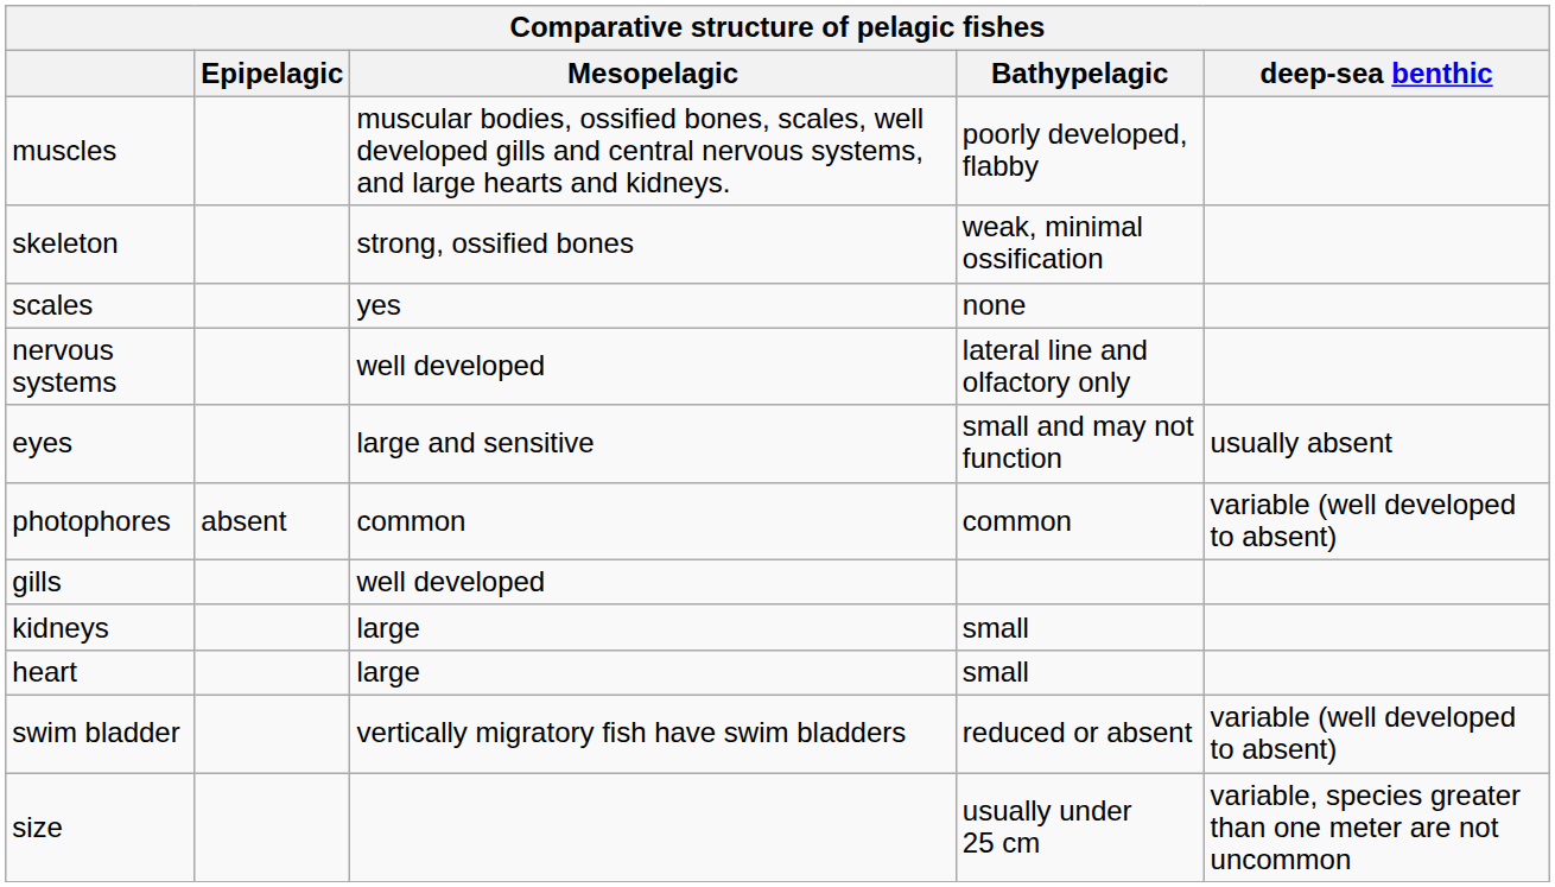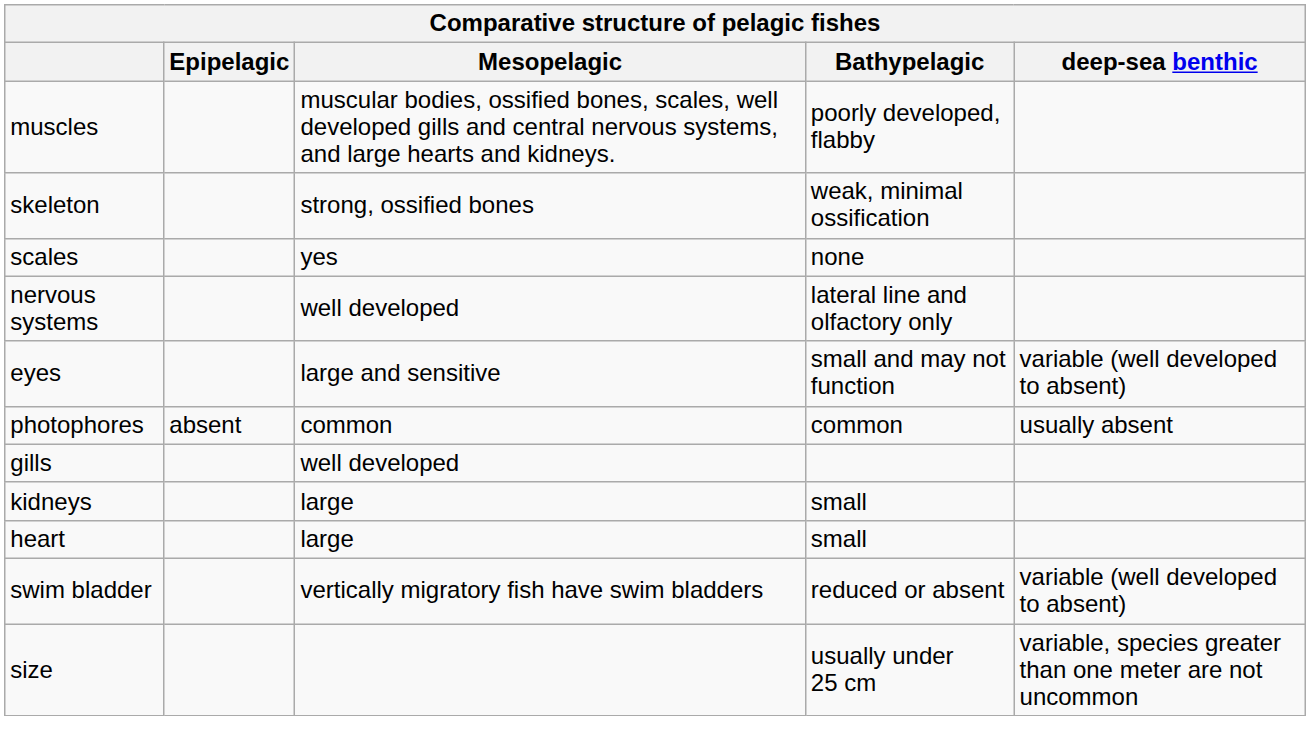eyes | deep-sea benthic: usually absent -> variable (well developed to absent)
photophores | deep-sea benthic: variable (well developed to absent) -> usually absent
